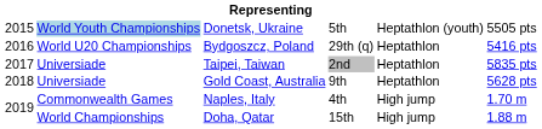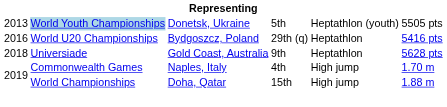Donetsk, Ukraine | column 1: 2015 -> 2013
- row: 2017 | Universiade | Taipei, Taiwan | 2nd | Heptathlon | 5835 pts
